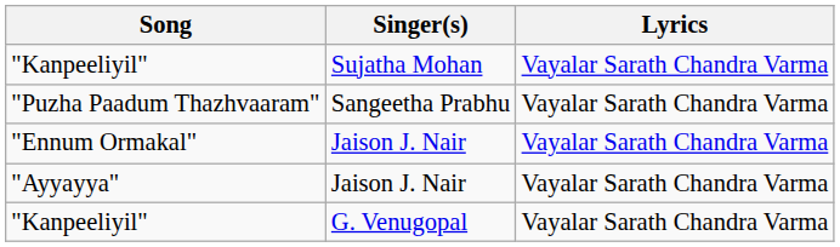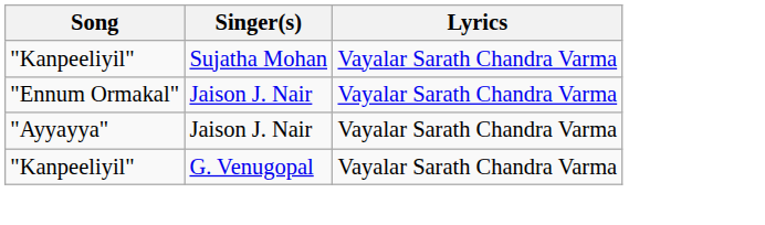- row: "Puzha Paadum Thazhvaaram" | Sangeetha Prabhu | Vayalar Sarath Chandra Varma
